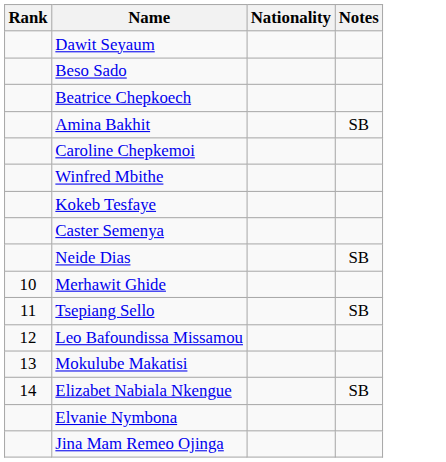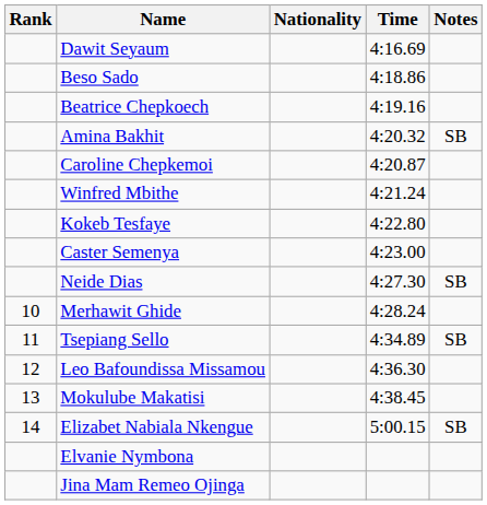+ column: Time | 4:16.69 | 4:18.86 | 4:19.16 | 4:20.32 | 4:20.87 | 4:21.24 | 4:22.80 | 4:23.00 | 4:27.30 | 4:28.24 | 4:34.89 | 4:36.30 | 4:38.45 | 5:00.15
